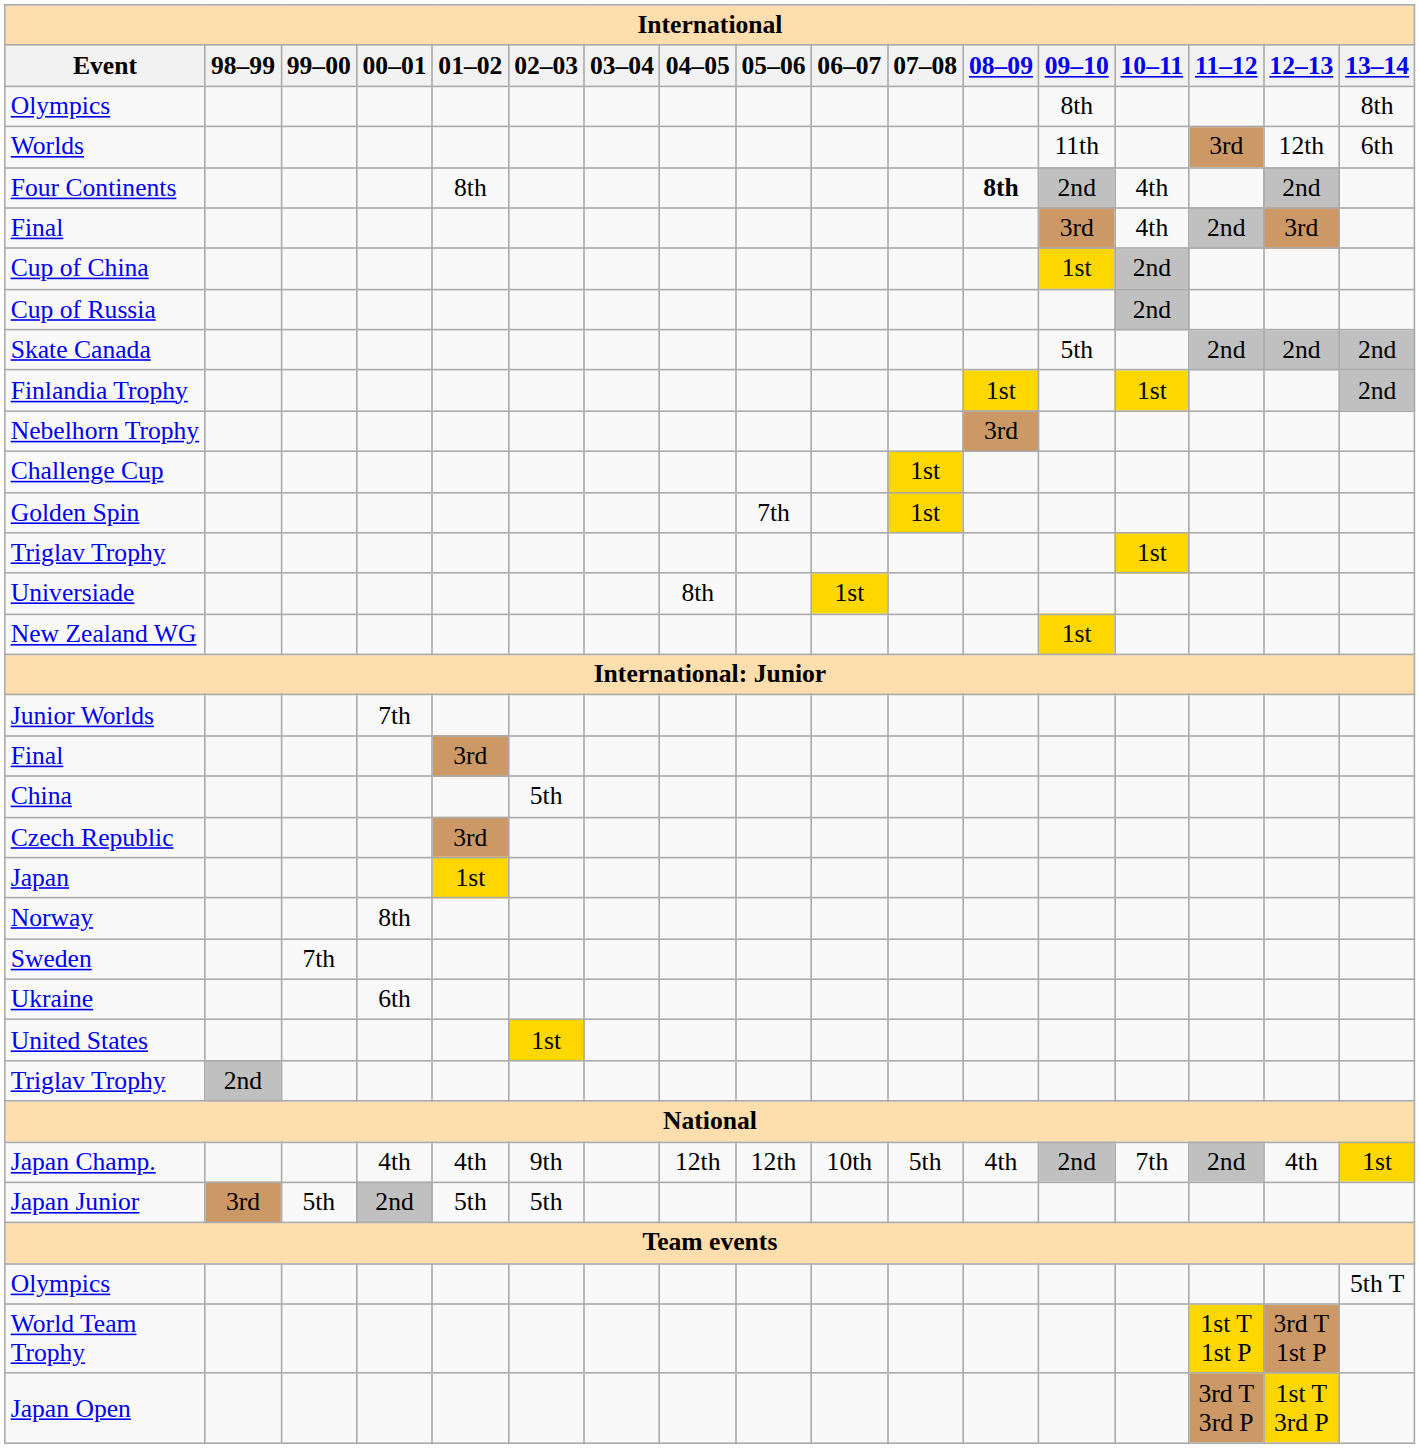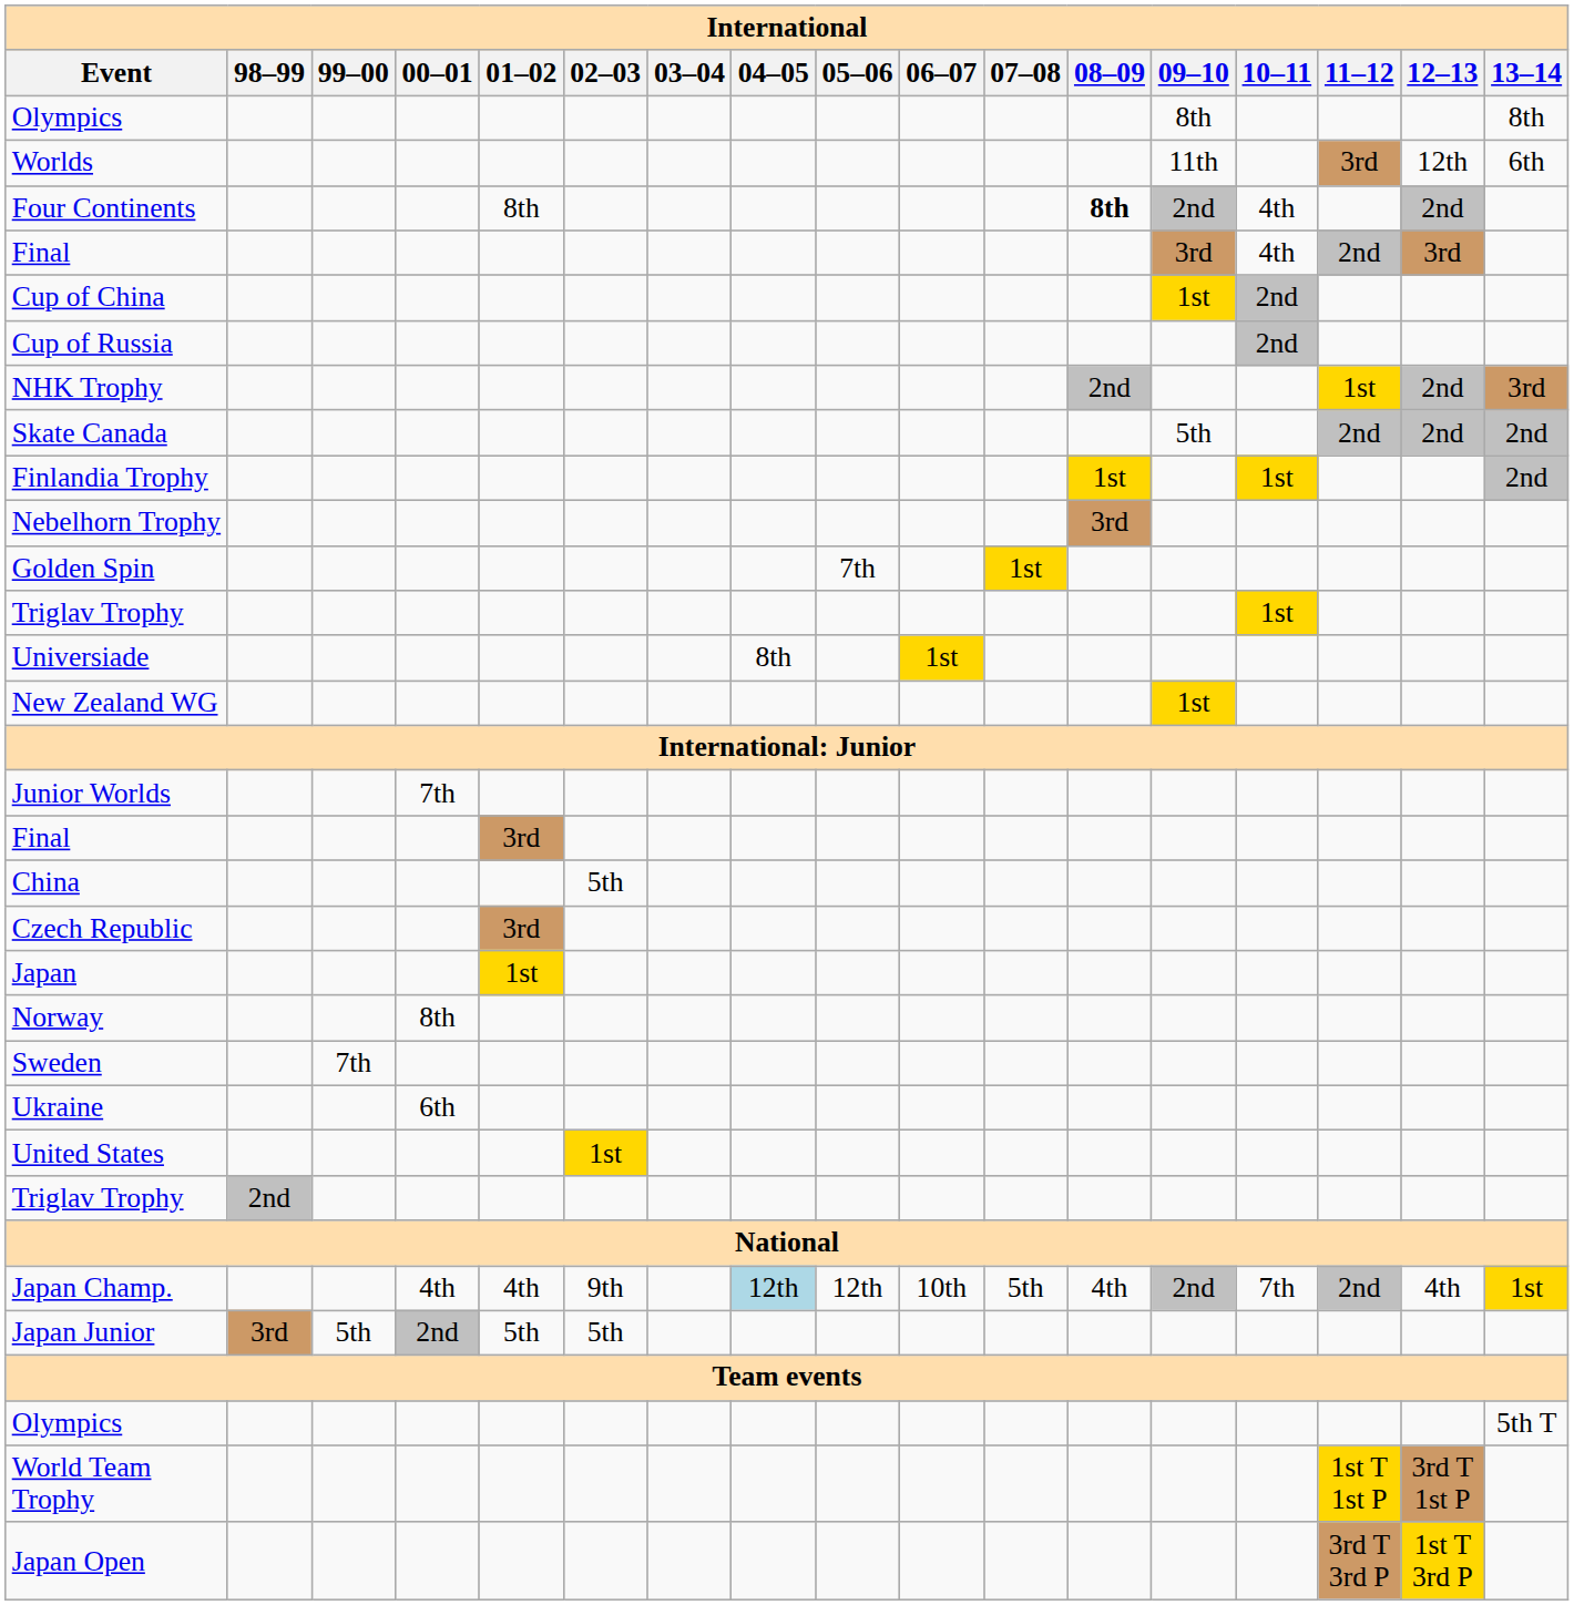+ row: NHK Trophy | 2nd | 1st | 2nd | 3rd
- row: Challenge Cup | 1st
Japan Champ. | 04–05: no background -> lightblue background
